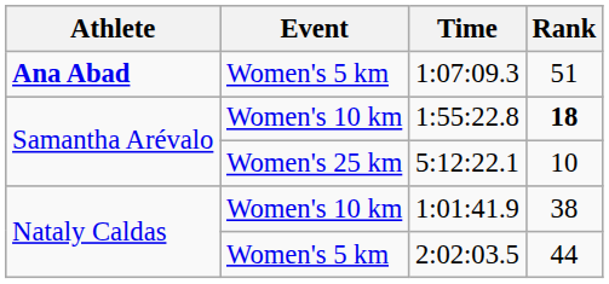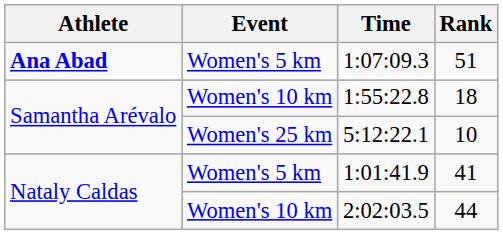1:55:22.8 | Rank: bold -> normal
1:01:41.9 | Event: Women's 10 km -> Women's 5 km
1:01:41.9 | Rank: 38 -> 41
2:02:03.5 | Event: Women's 5 km -> Women's 10 km
